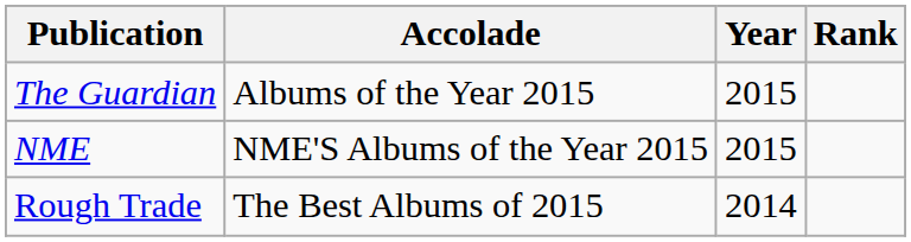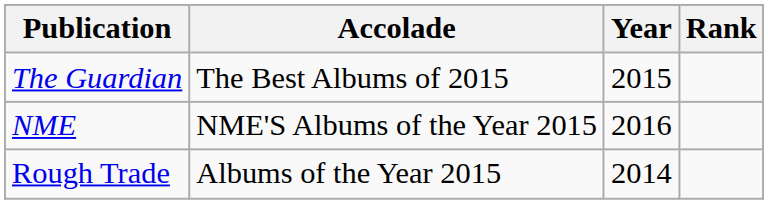The Guardian | Accolade: Albums of the Year 2015 -> The Best Albums of 2015
NME | Year: 2015 -> 2016
Rough Trade | Accolade: The Best Albums of 2015 -> Albums of the Year 2015
